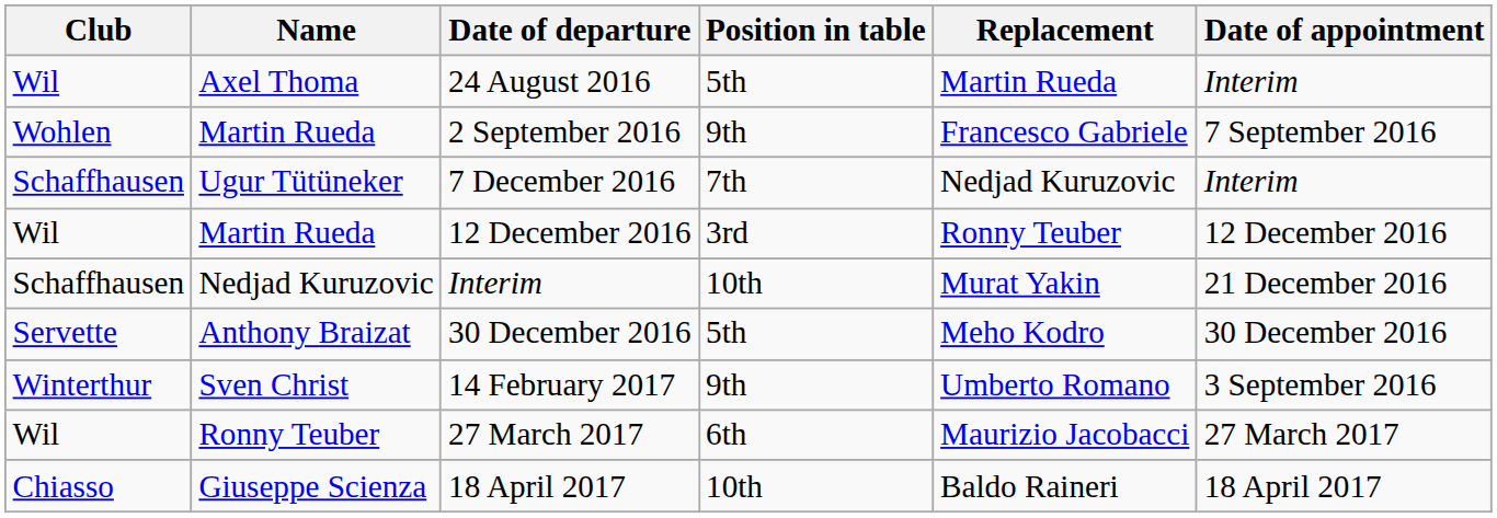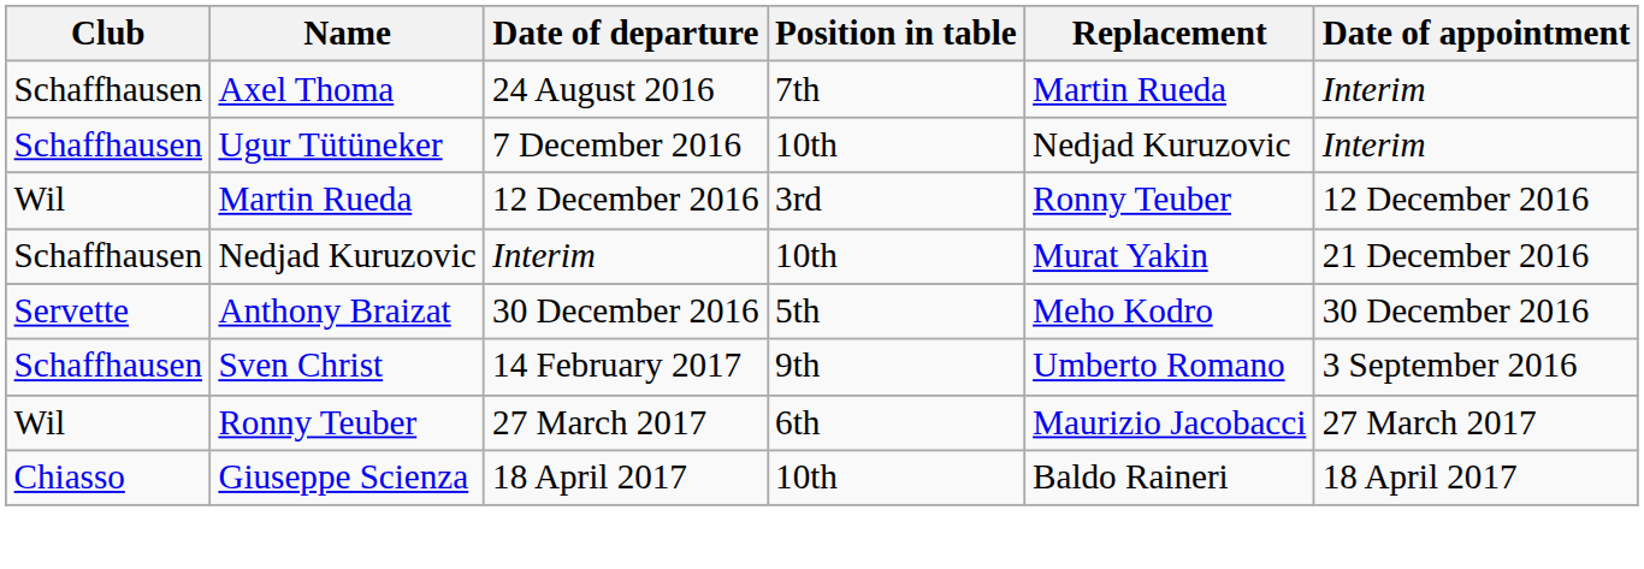24 August 2016 | Club: Wil -> Schaffhausen
24 August 2016 | Position in table: 5th -> 7th
- row: Wohlen | Martin Rueda | 2 September 2016 | 9th | Francesco Gabriele | 7 September 2016
7 December 2016 | Position in table: 7th -> 10th
14 February 2017 | Club: Winterthur -> Schaffhausen
